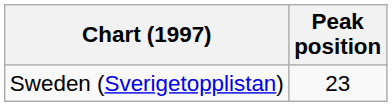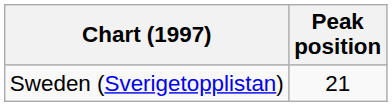Sweden (Sverigetopplistan) | Peak position: 23 -> 21
